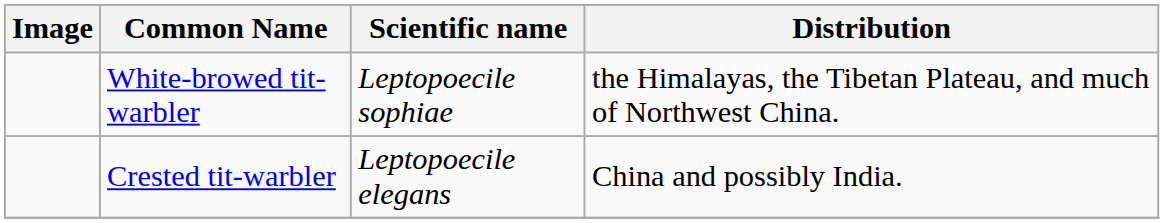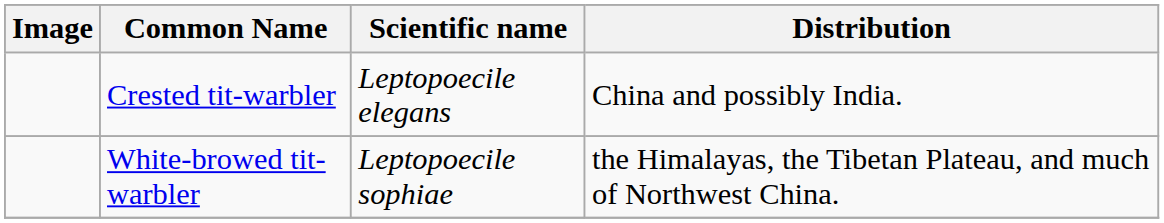rows swapped: White-browed tit-warbler <-> Crested tit-warbler
